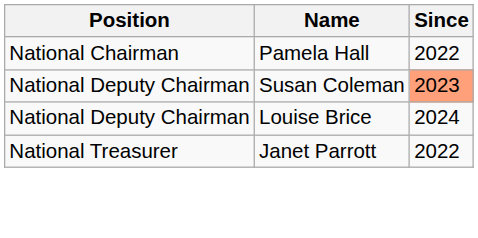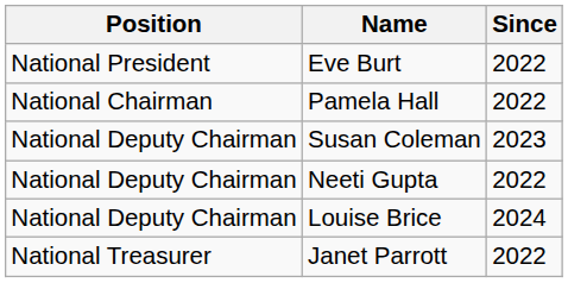+ row: National President | Eve Burt | 2022
Susan Coleman | Since: lightsalmon background -> no background
+ row: National Deputy Chairman | Neeti Gupta | 2022
